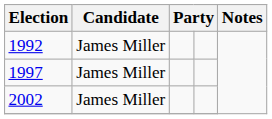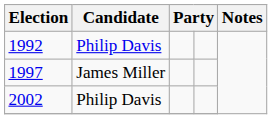1992 | Candidate: James Miller -> Philip Davis
2002 | Candidate: James Miller -> Philip Davis
